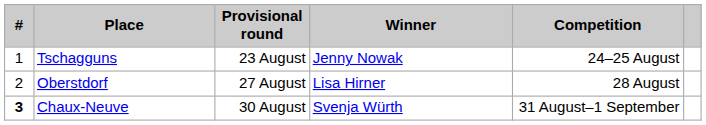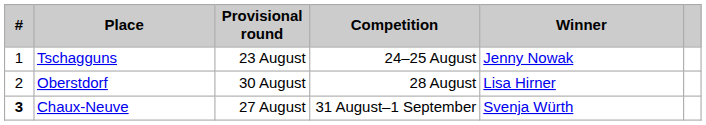columns swapped: Competition <-> Winner
Oberstdorf | Provisional round: 27 August -> 30 August
Chaux-Neuve | Provisional round: 30 August -> 27 August
